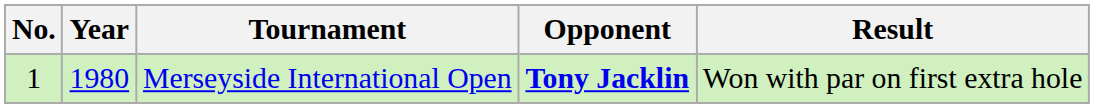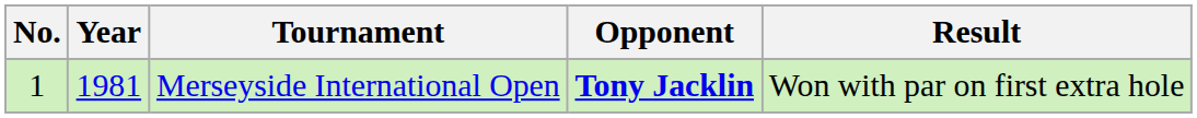Merseyside International Open | Year: 1980 -> 1981
